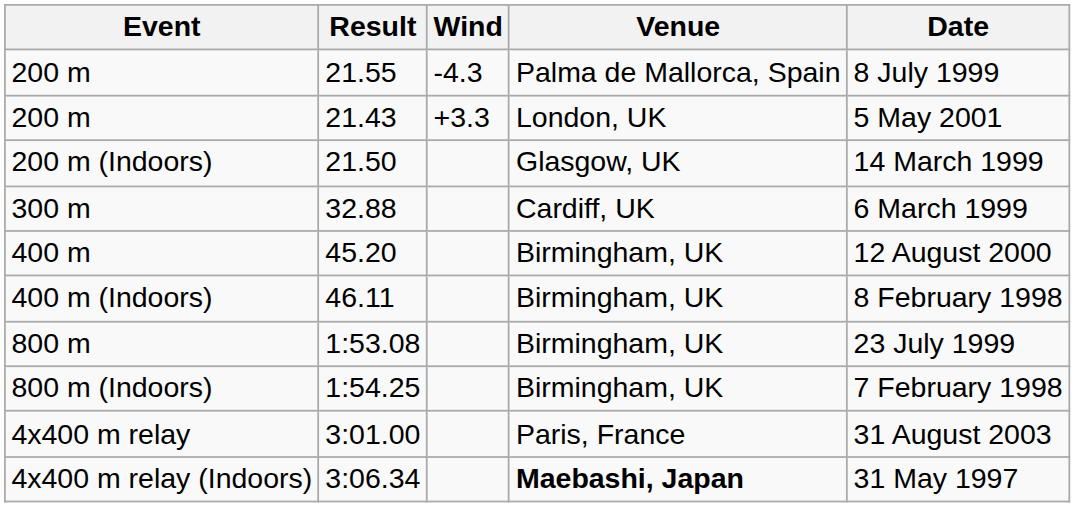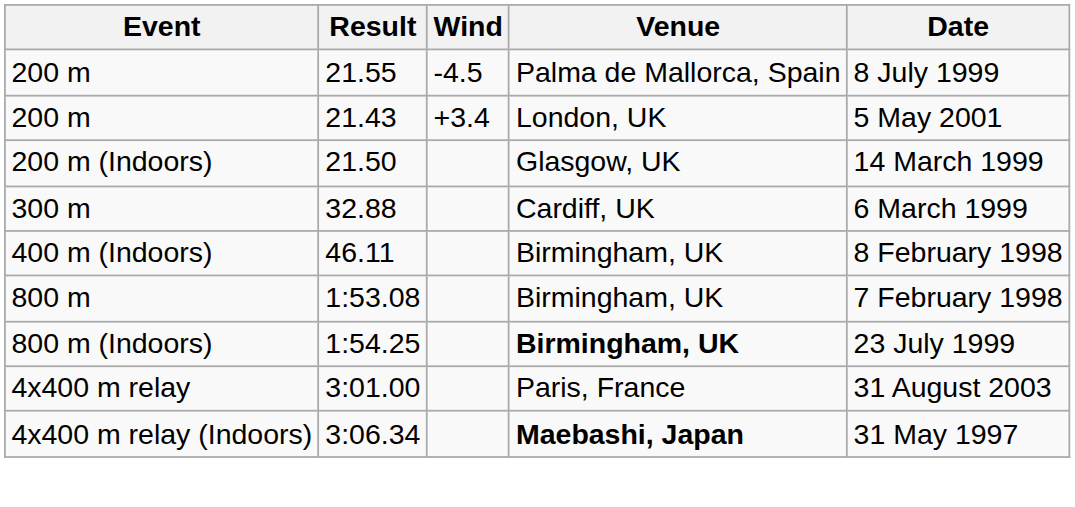200 m / 21.55 | Wind: -4.3 -> -4.5
200 m / 21.43 | Wind: +3.3 -> +3.4
- row: 400 m | 45.20 | Birmingham, UK | 12 August 2000
800 m | Date: 23 July 1999 -> 7 February 1998
800 m (Indoors) | Venue: normal -> bold
800 m (Indoors) | Date: 7 February 1998 -> 23 July 1999
